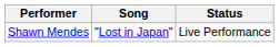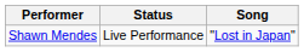columns swapped: Song <-> Status
